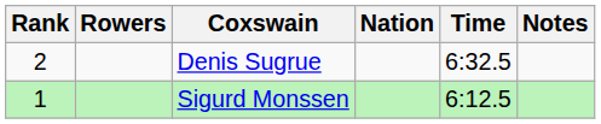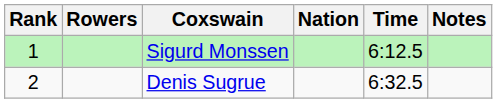rows swapped: Sigurd Monssen <-> Denis Sugrue
